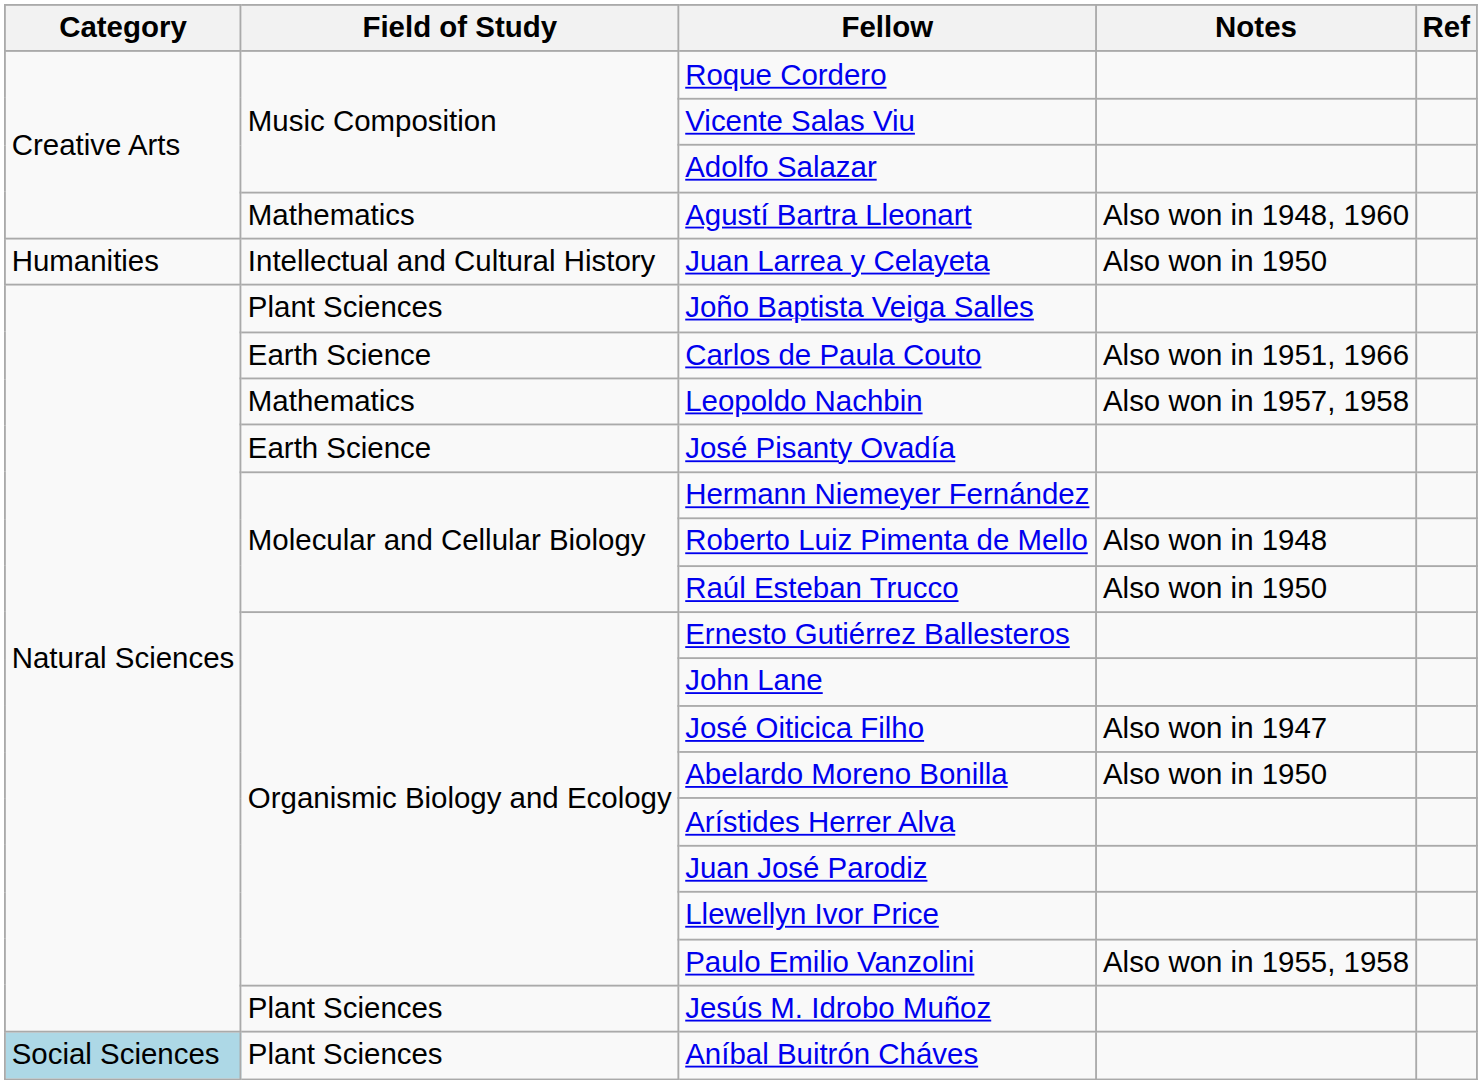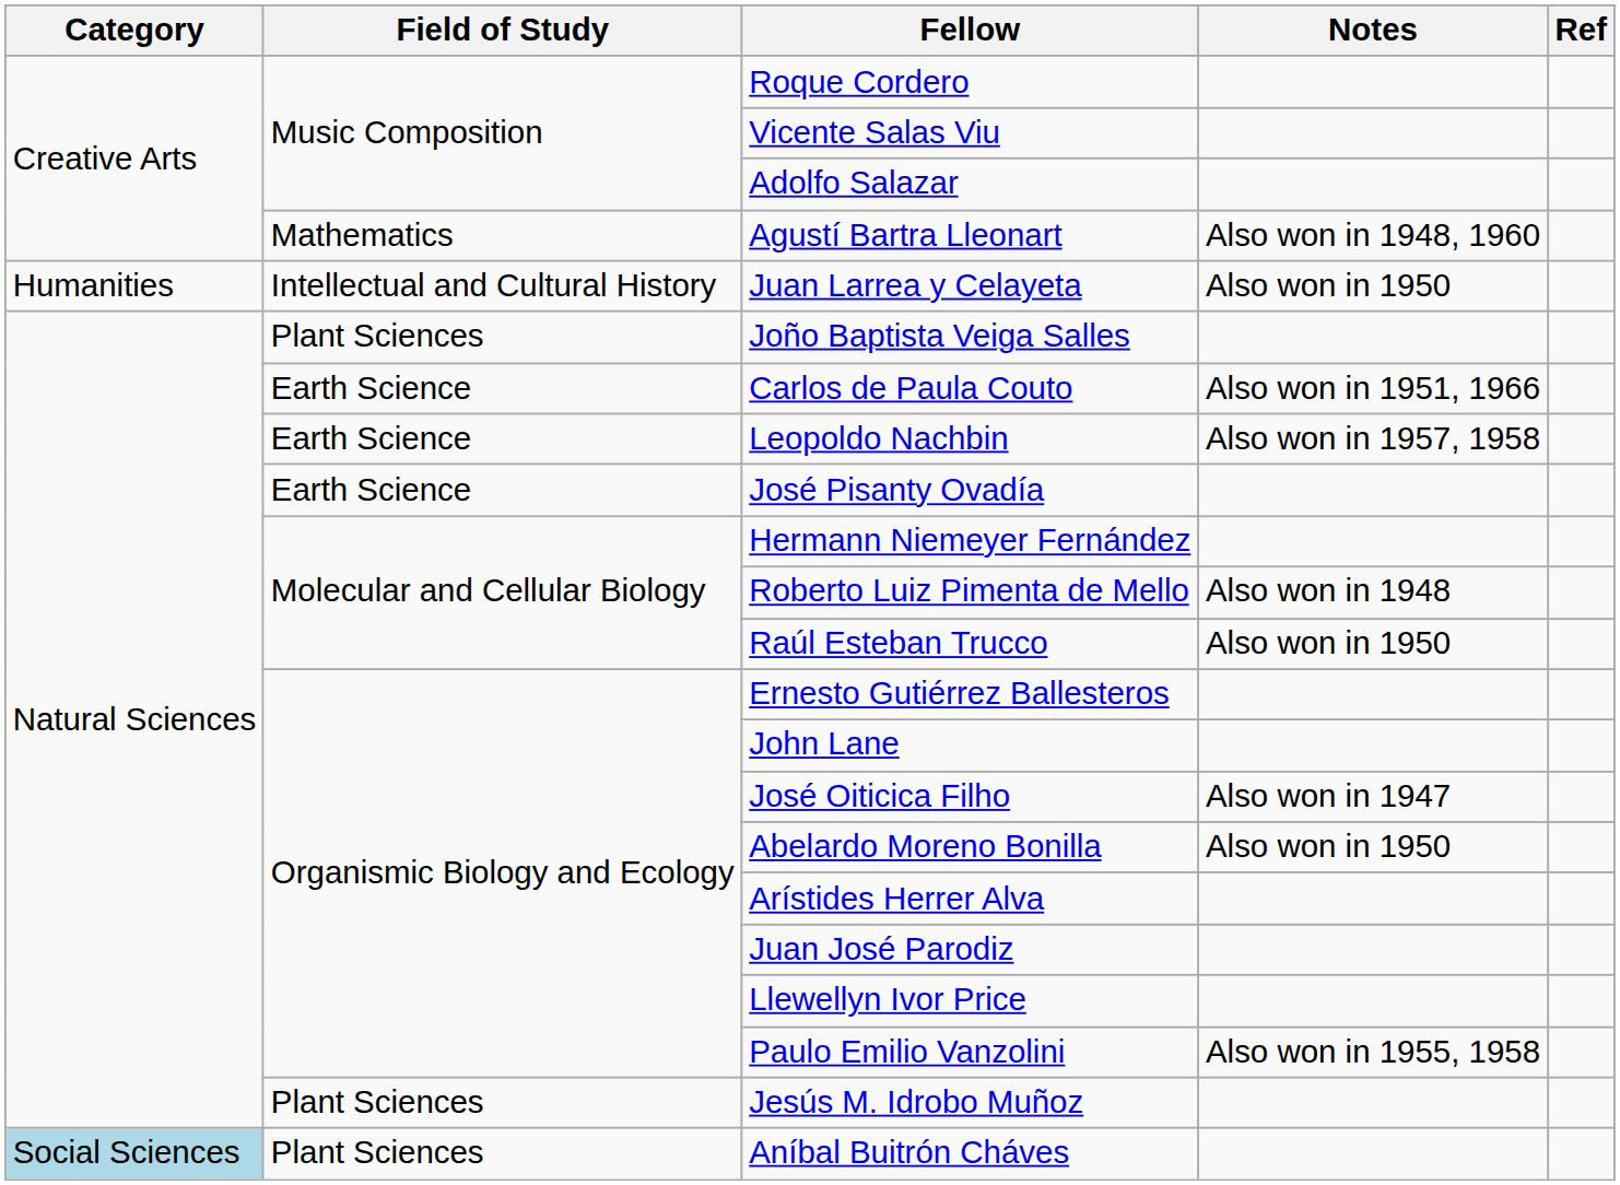Leopoldo Nachbin | Field of Study: Mathematics -> Earth Science
